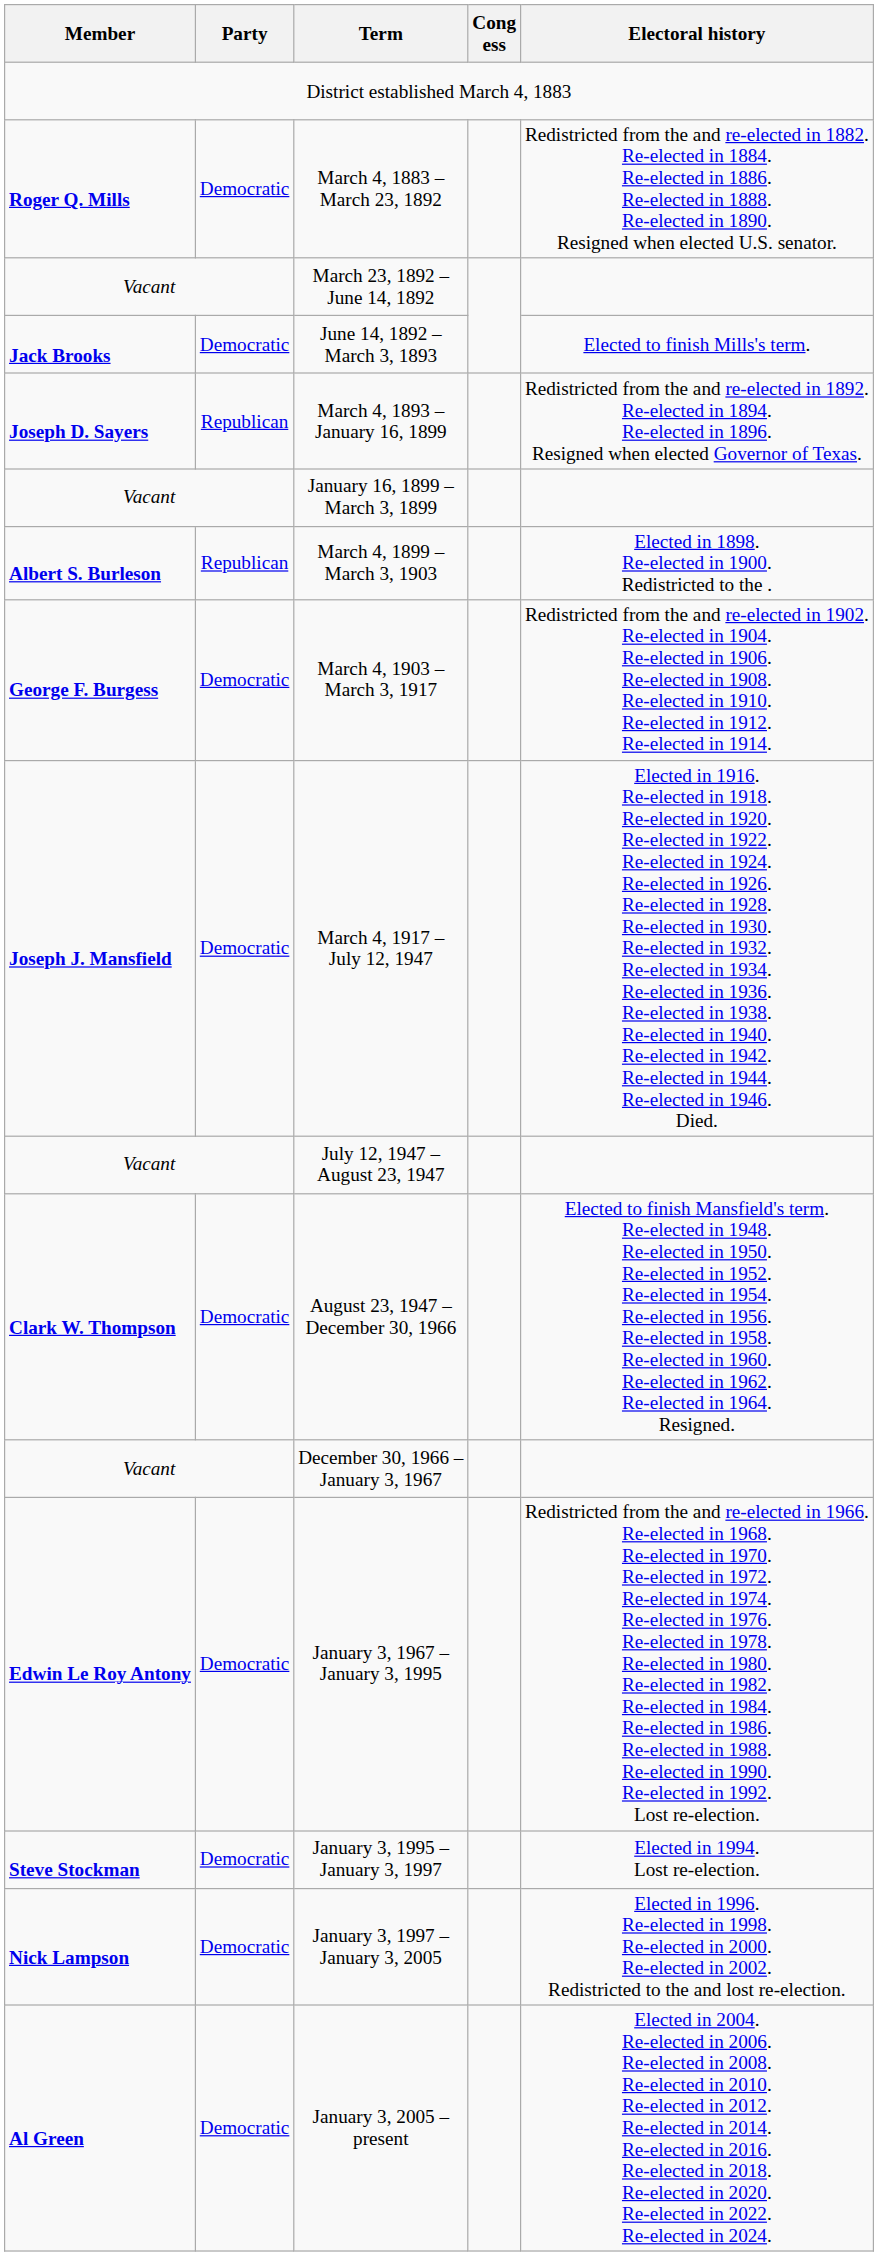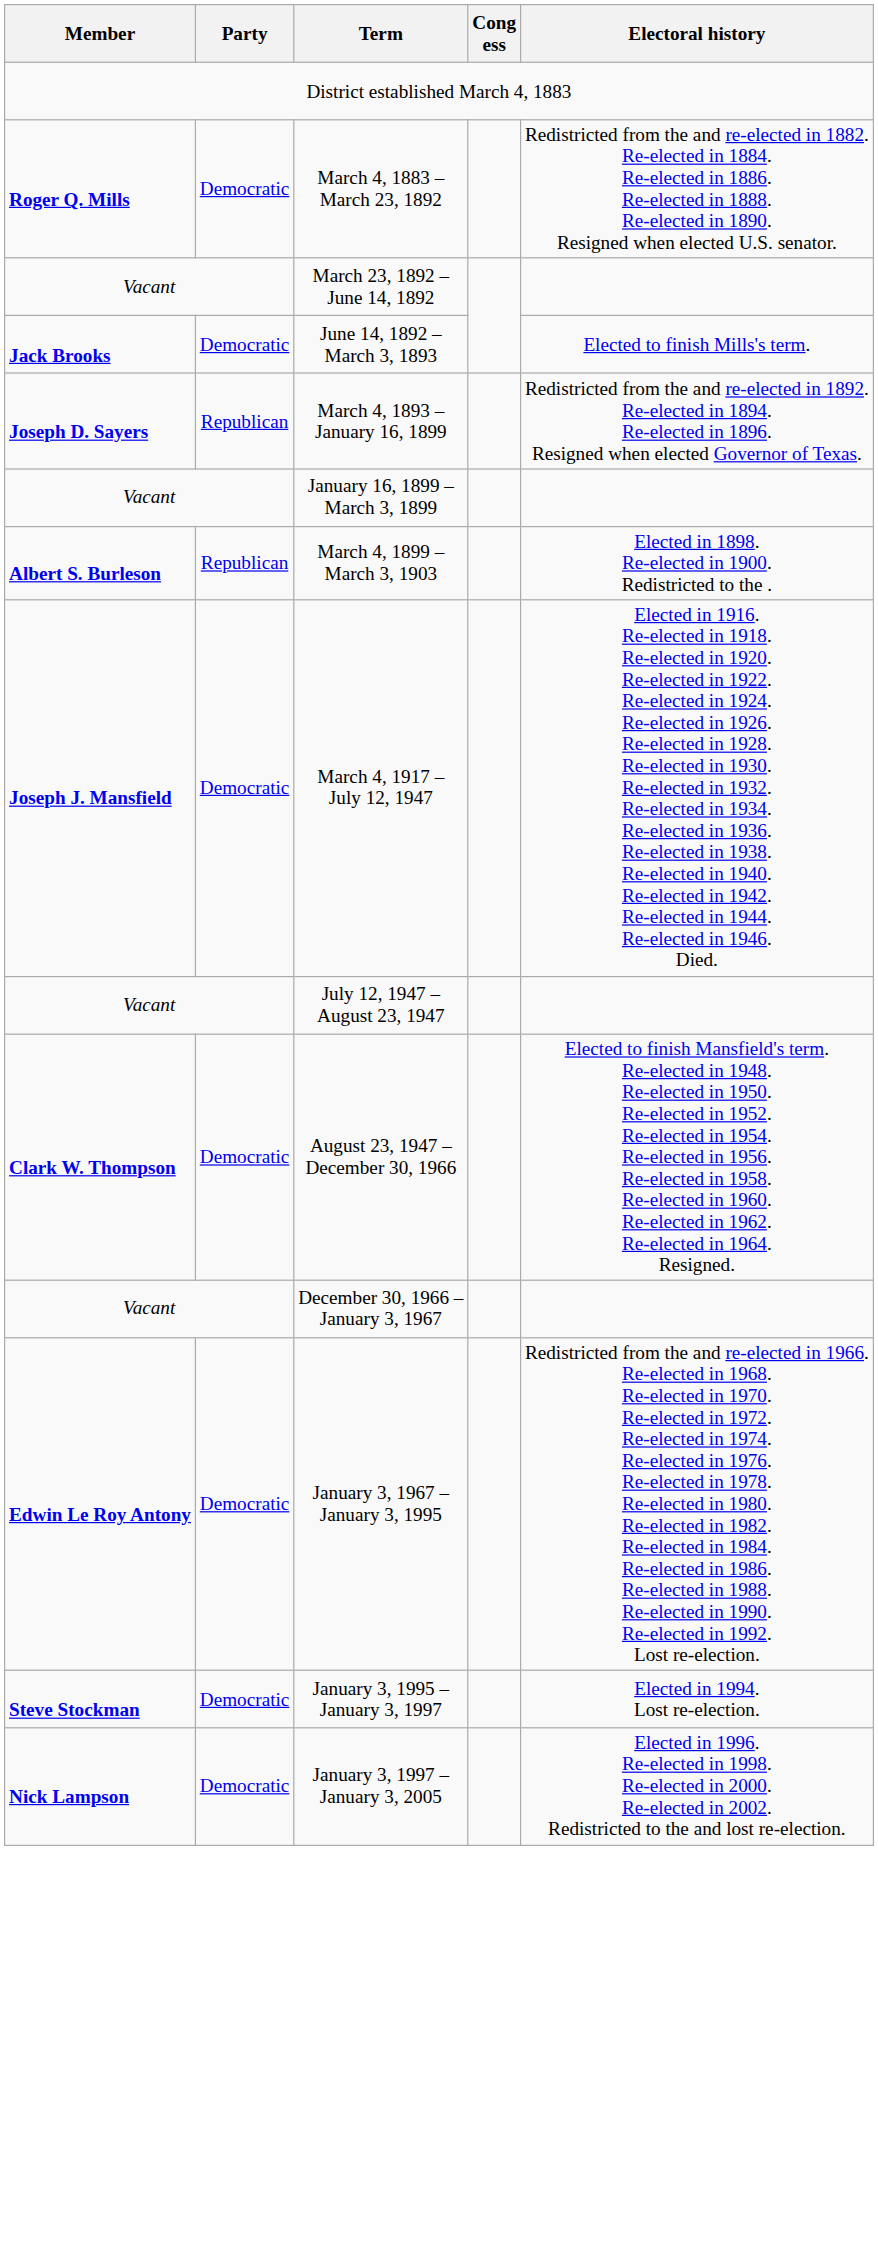- row: George F. Burgess | Democratic | March 4, 1903 – March 3, 1917 | Redistricted from the and re-elected in 1902. Re-elected in 1904. Re-elected in 1906. Re-elected in 1908. Re-elected in 1910. Re-elected in 1912. Re-elected in 1914.
- row: Al Green | Democratic | January 3, 2005 – present | Elected in 2004. Re-elected in 2006. Re-elected in 2008. Re-elected in 2010. Re-elected in 2012. Re-elected in 2014. Re-elected in 2016. Re-elected in 2018. Re-elected in 2020. Re-elected in 2022. Re-elected in 2024.
